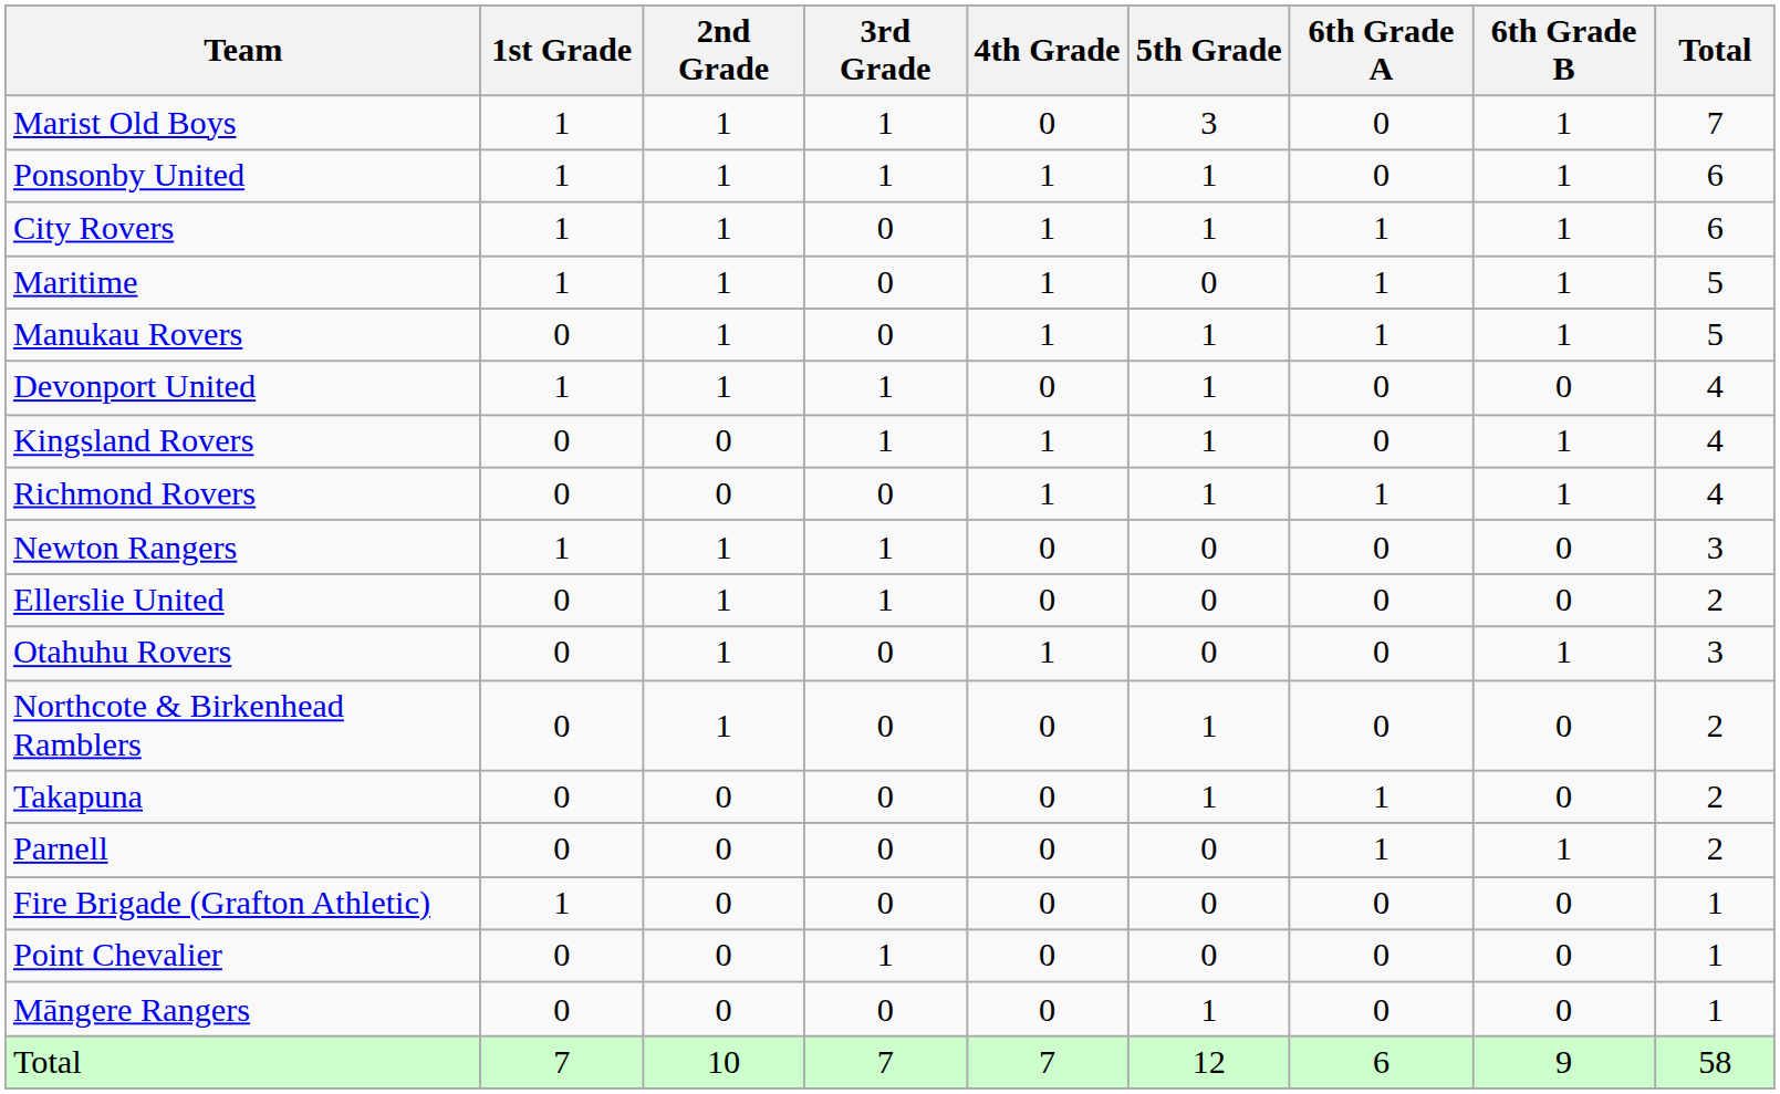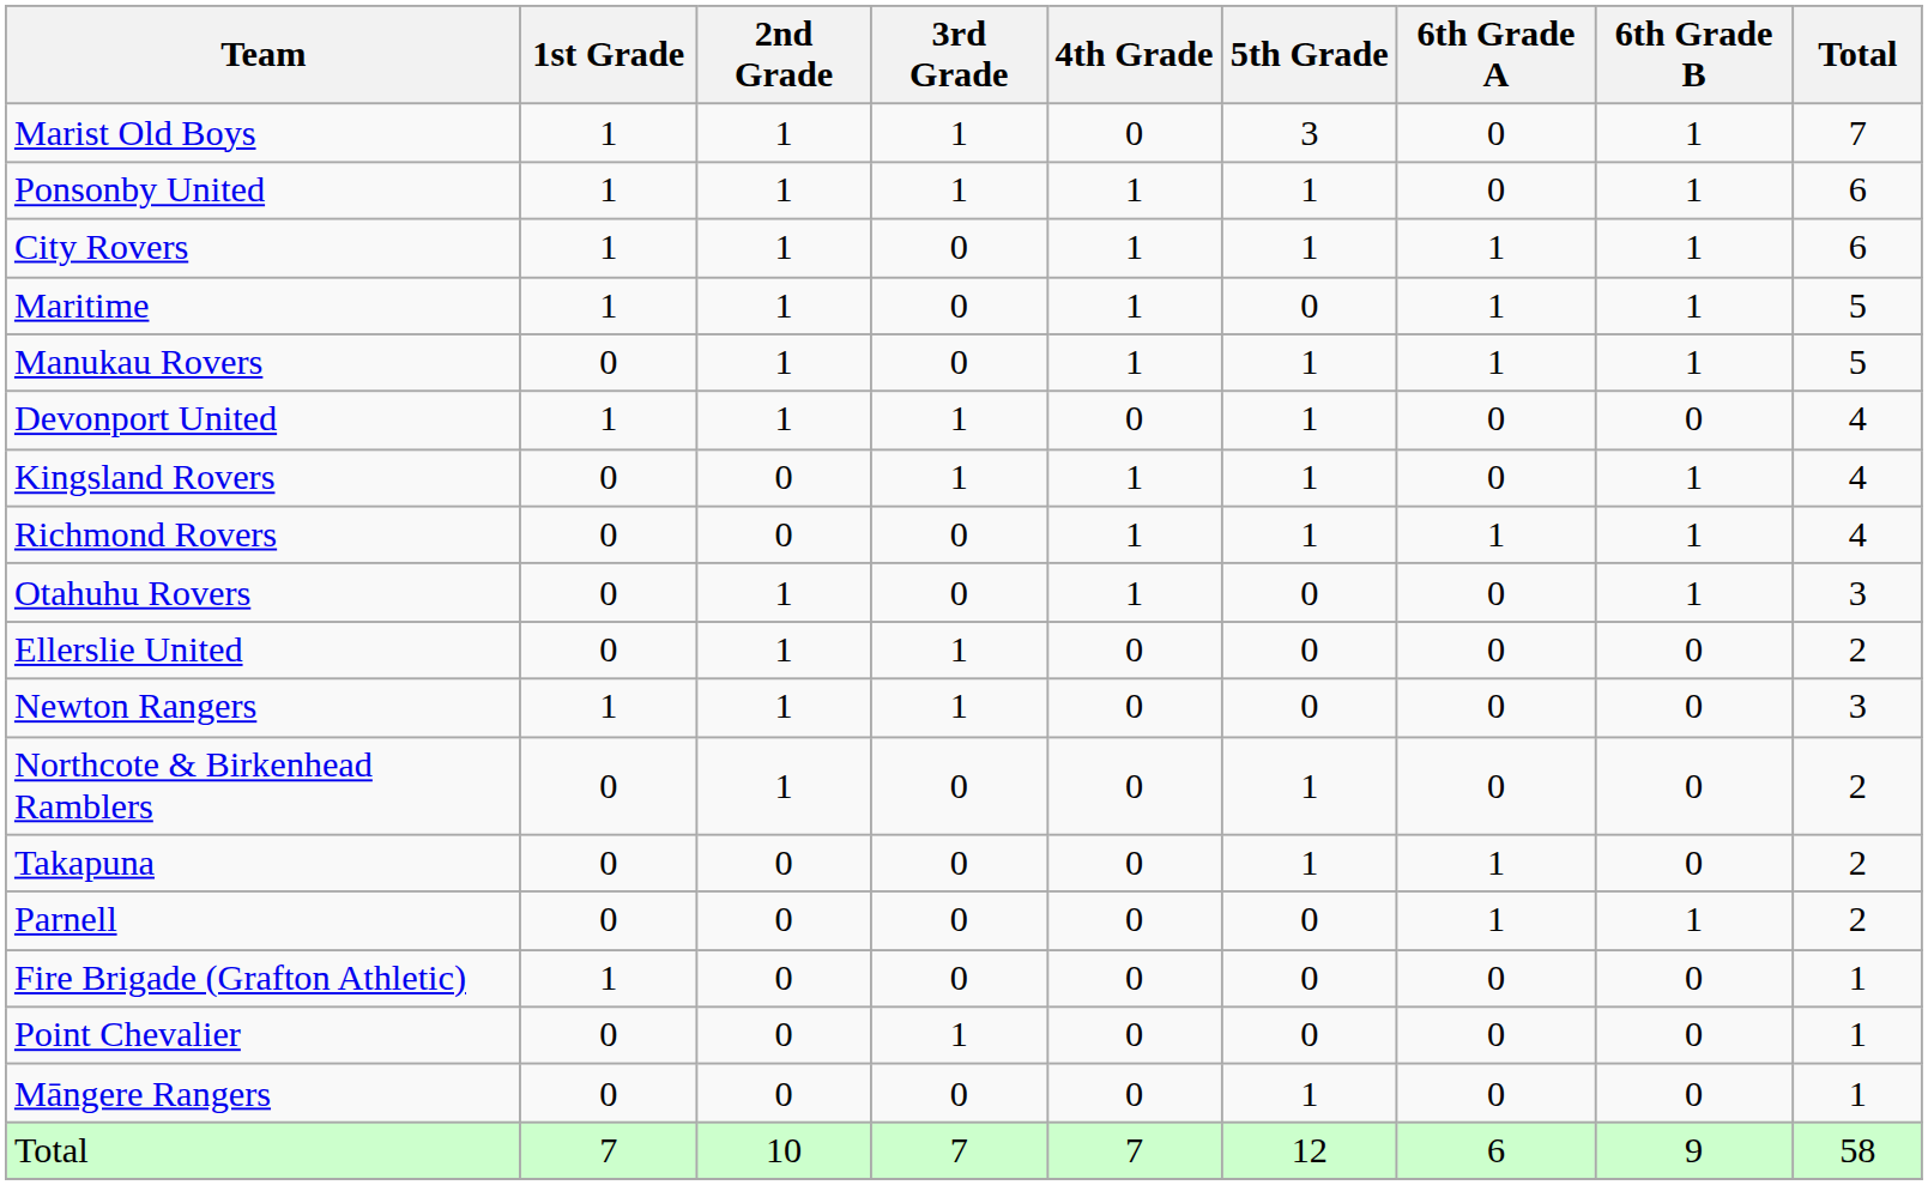rows swapped: Newton Rangers <-> Otahuhu Rovers
